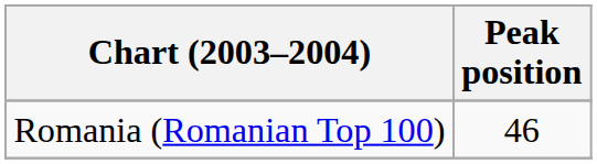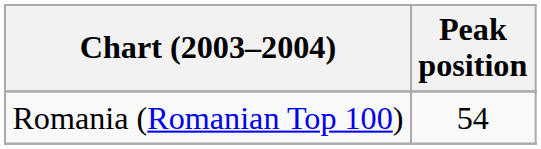Romania (Romanian Top 100) | Peak position: 46 -> 54
